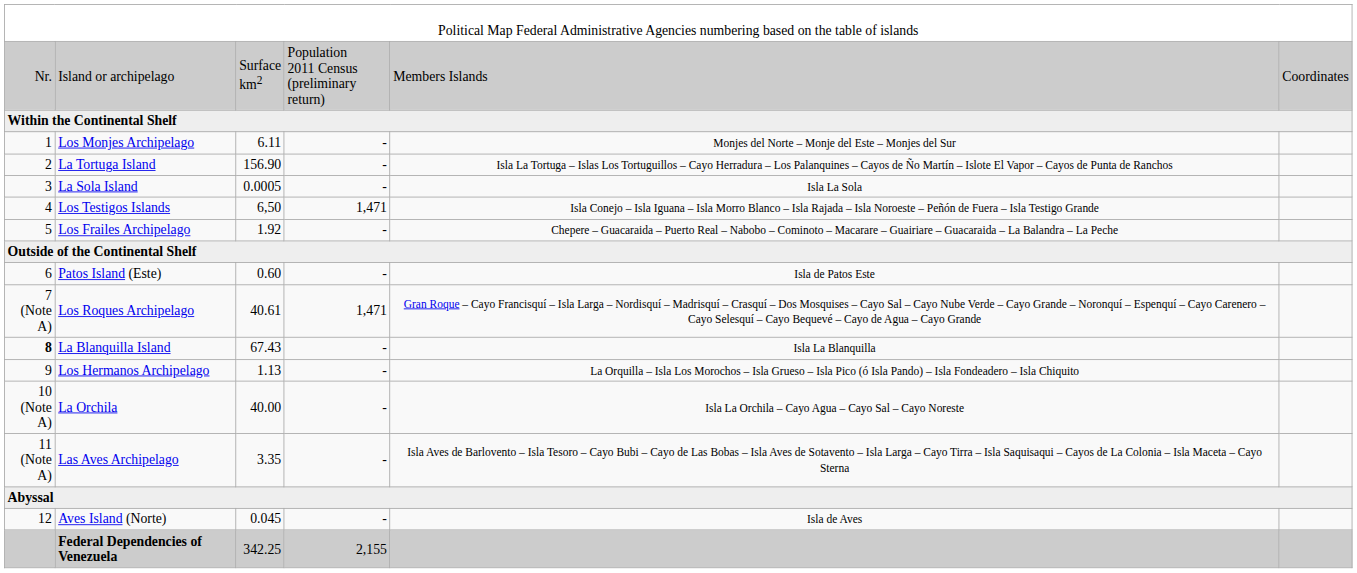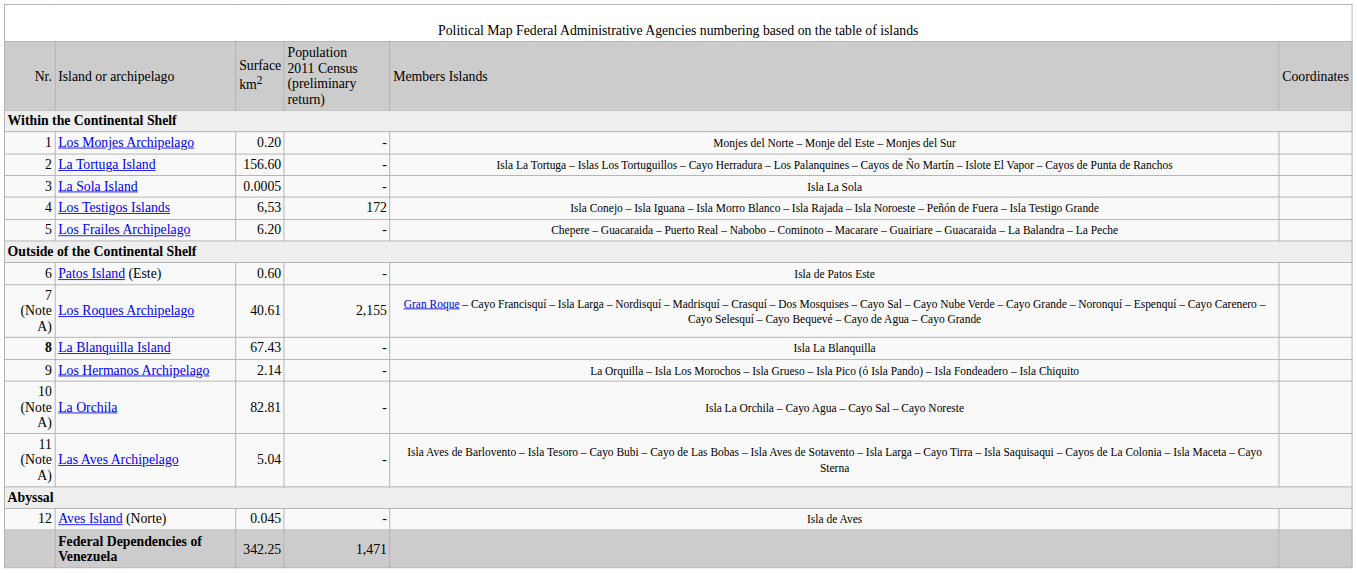Los Monjes Archipelago | column 3: 6.11 -> 0.20
La Tortuga Island | column 3: 156.90 -> 156.60
Los Testigos Islands | column 3: 6,50 -> 6,53
Los Testigos Islands | column 4: 1,471 -> 172
Los Frailes Archipelago | column 3: 1.92 -> 6.20
Los Roques Archipelago | column 4: 1,471 -> 2,155
Los Hermanos Archipelago | column 3: 1.13 -> 2.14
La Orchila | column 3: 40.00 -> 82.81
Las Aves Archipelago | column 3: 3.35 -> 5.04
Federal Dependencies of Venezuela | column 4: 2,155 -> 1,471
